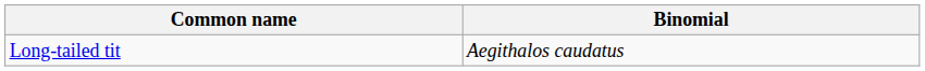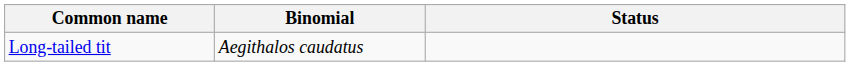+ column: Status
